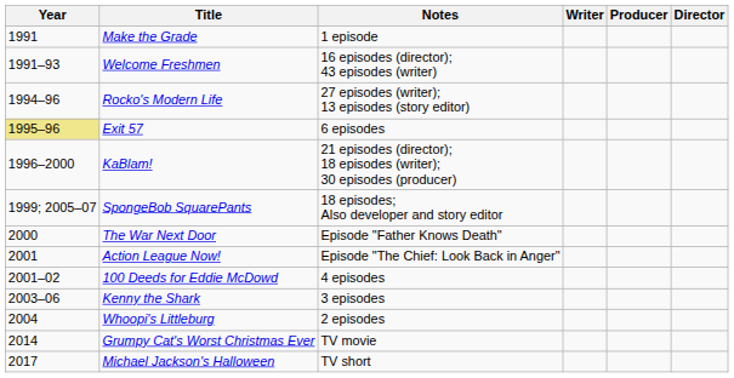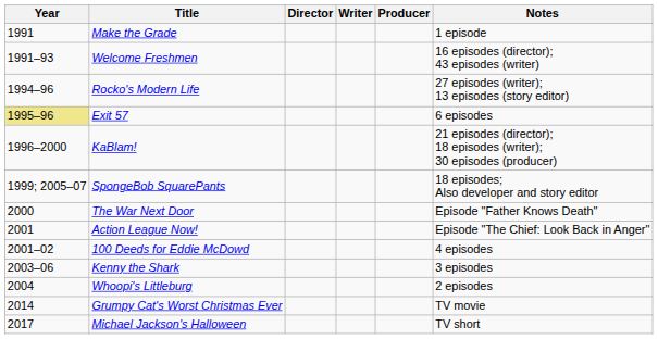columns swapped: Director <-> Notes
